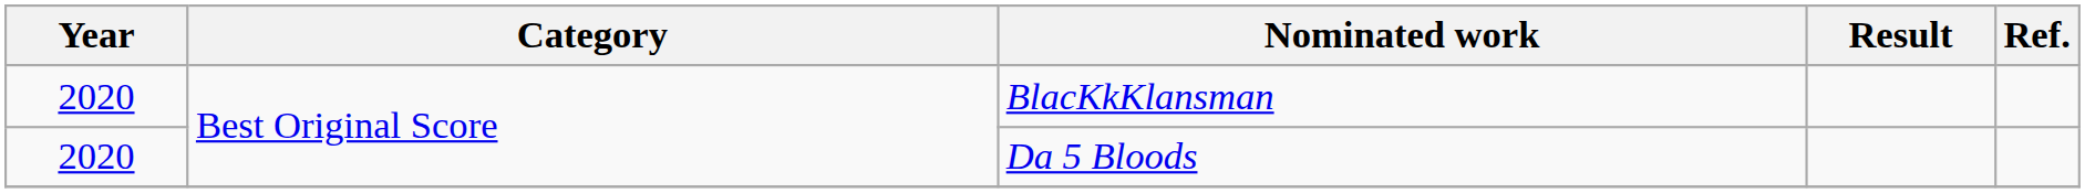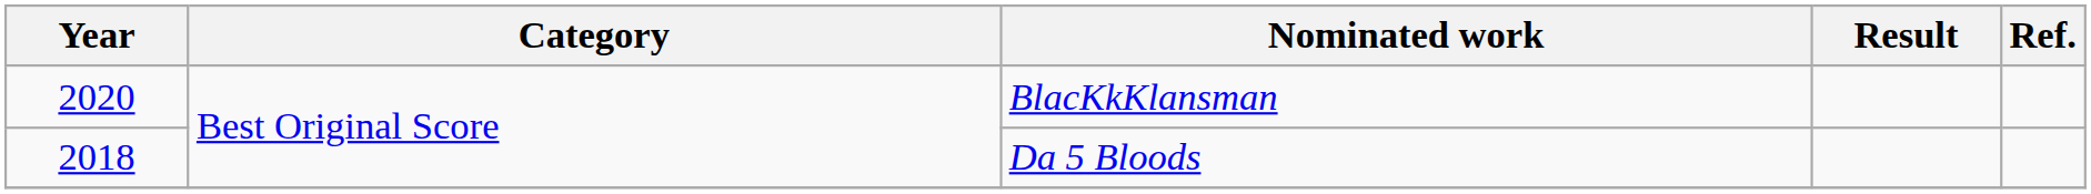Da 5 Bloods | Year: 2020 -> 2018
